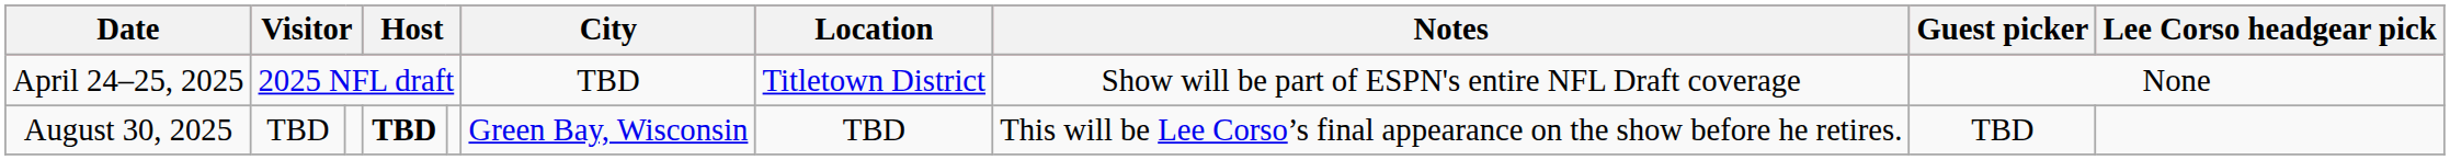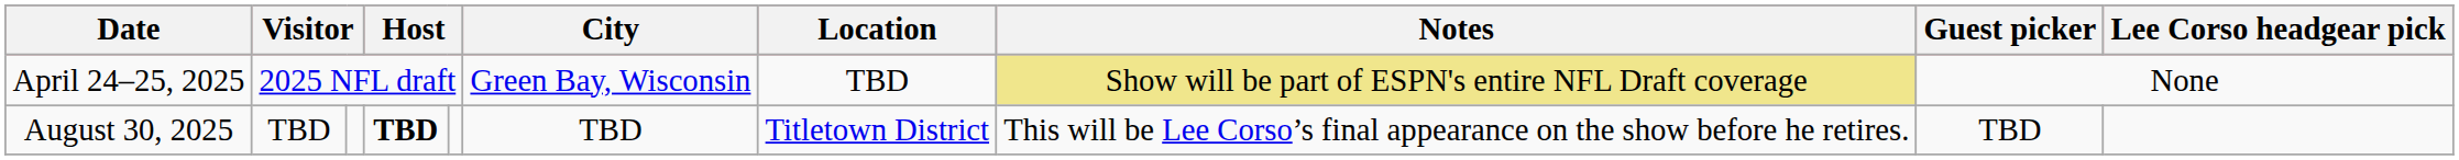April 24–25, 2025 | City: TBD -> Green Bay, Wisconsin
April 24–25, 2025 | Location: Titletown District -> TBD
April 24–25, 2025 | Notes: no background -> khaki background
August 30, 2025 | City: Green Bay, Wisconsin -> TBD
August 30, 2025 | Location: TBD -> Titletown District
